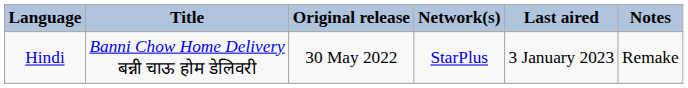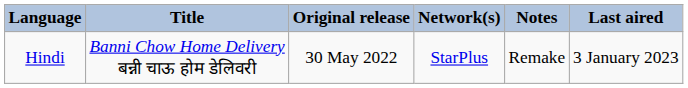columns swapped: Last aired <-> Notes
